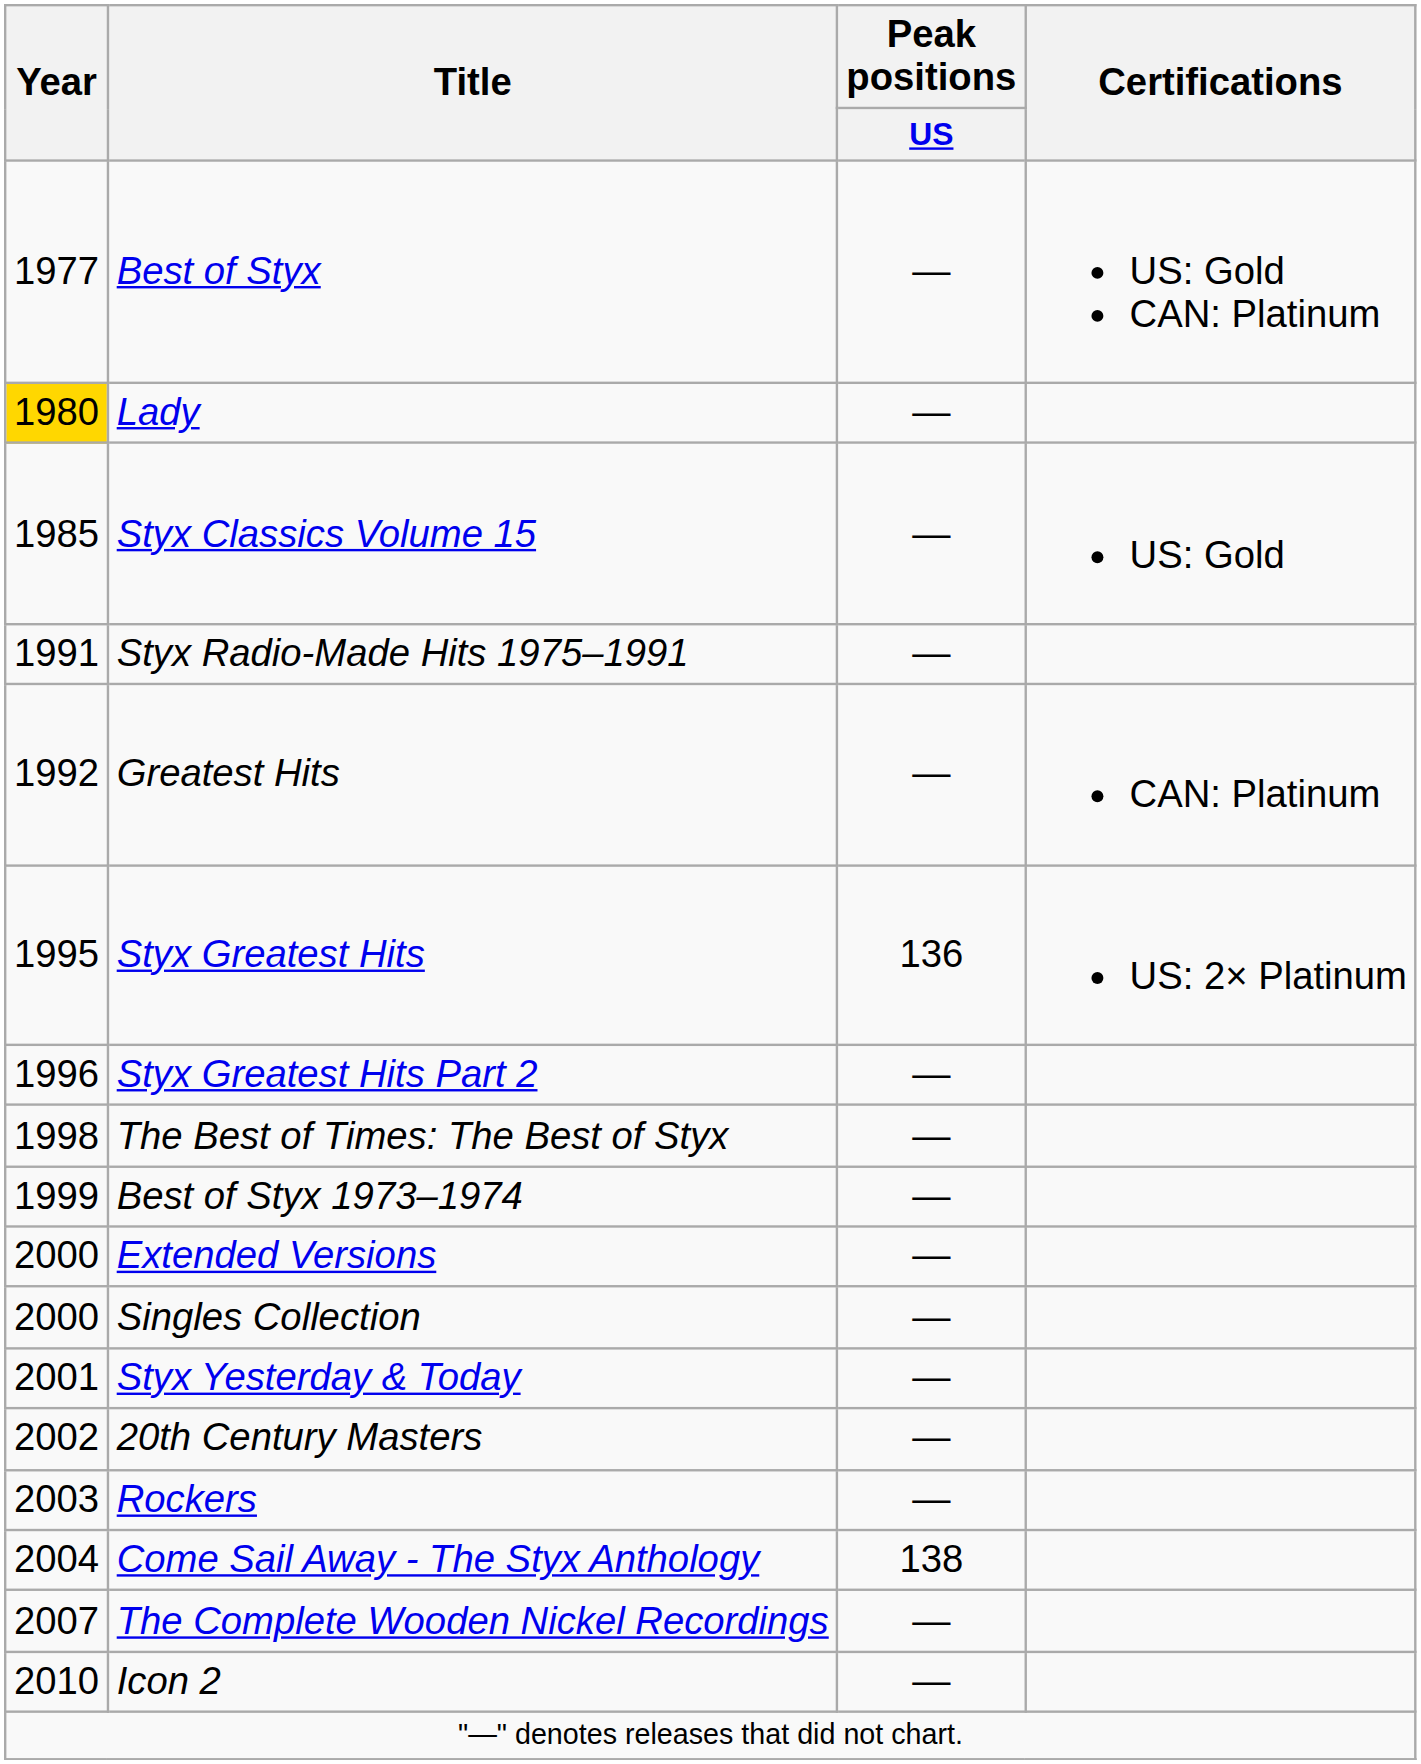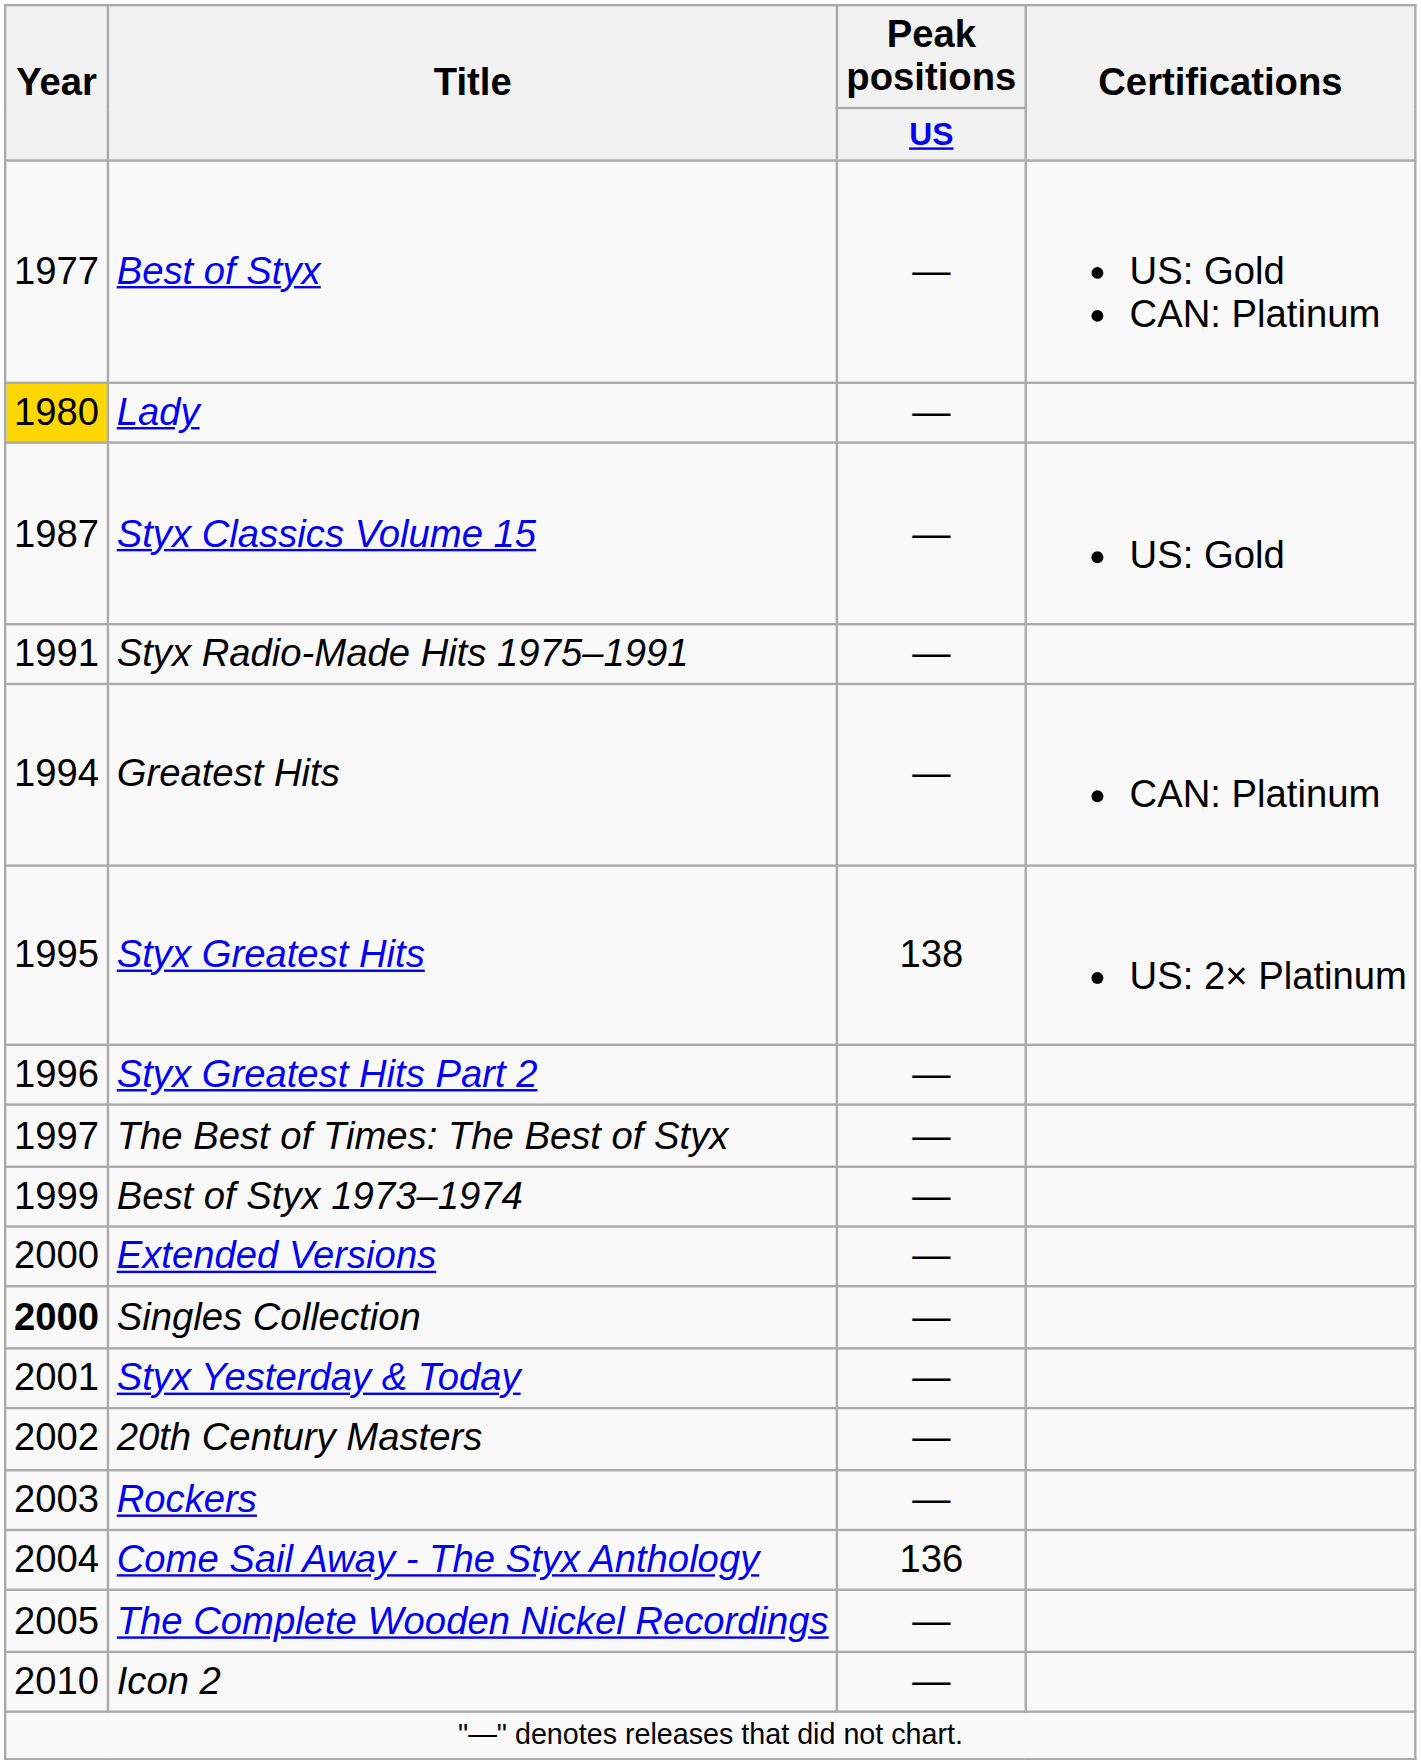Styx Classics Volume 15 | Year: 1985 -> 1987
Greatest Hits | Year: 1992 -> 1994
Styx Greatest Hits | Peak positions / US: 136 -> 138
The Best of Times: The Best of Styx | Year: 1998 -> 1997
Singles Collection | Year: normal -> bold
Come Sail Away - The Styx Anthology | Peak positions / US: 138 -> 136
The Complete Wooden Nickel Recordings | Year: 2007 -> 2005
